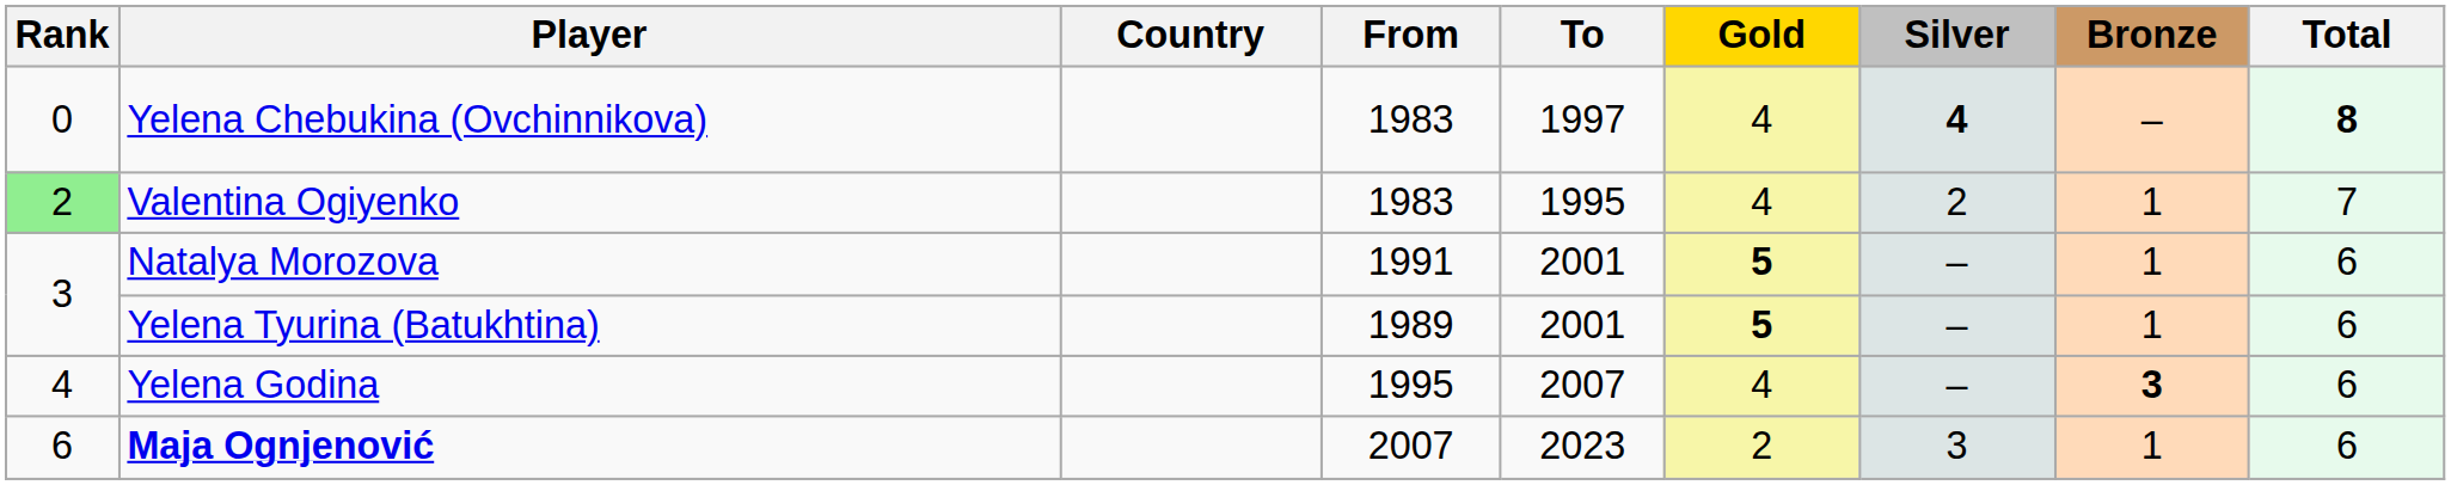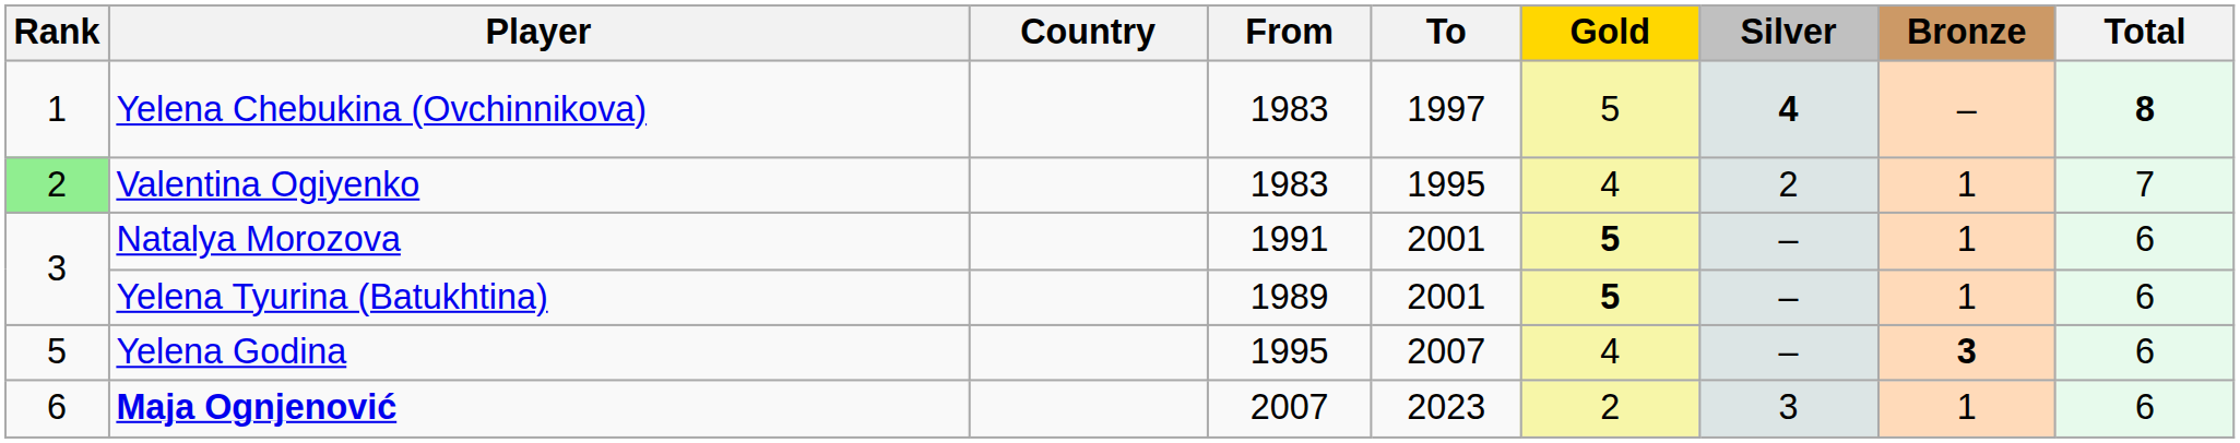Yelena Chebukina (Ovchinnikova) | Rank: 0 -> 1
Yelena Chebukina (Ovchinnikova) | Gold: 4 -> 5
Yelena Godina | Rank: 4 -> 5
